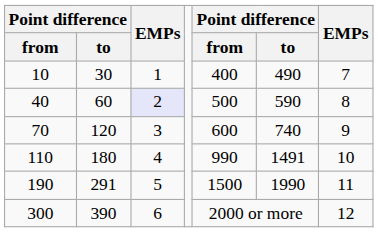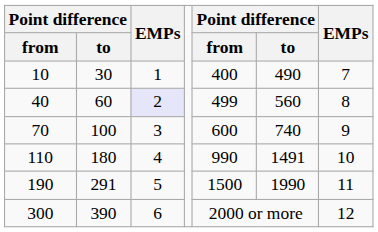40 | column 5: 500 -> 499
40 | column 6: 590 -> 560
70 | column 2: 120 -> 100
